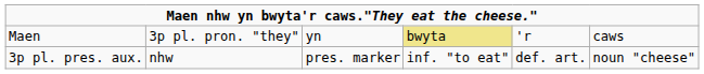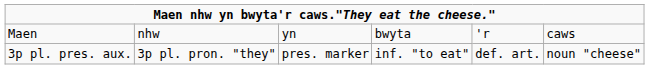Maen | column 2: 3p pl. pron. "they" -> nhw
Maen | column 4: khaki background -> no background
3p pl. pres. aux. | column 2: nhw -> 3p pl. pron. "they"
